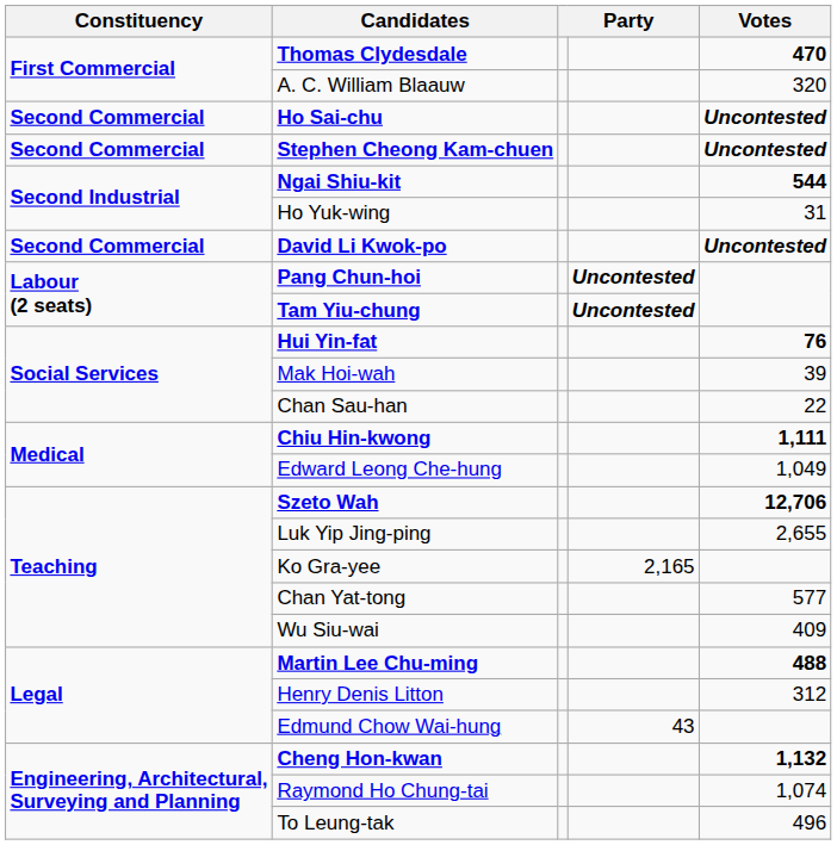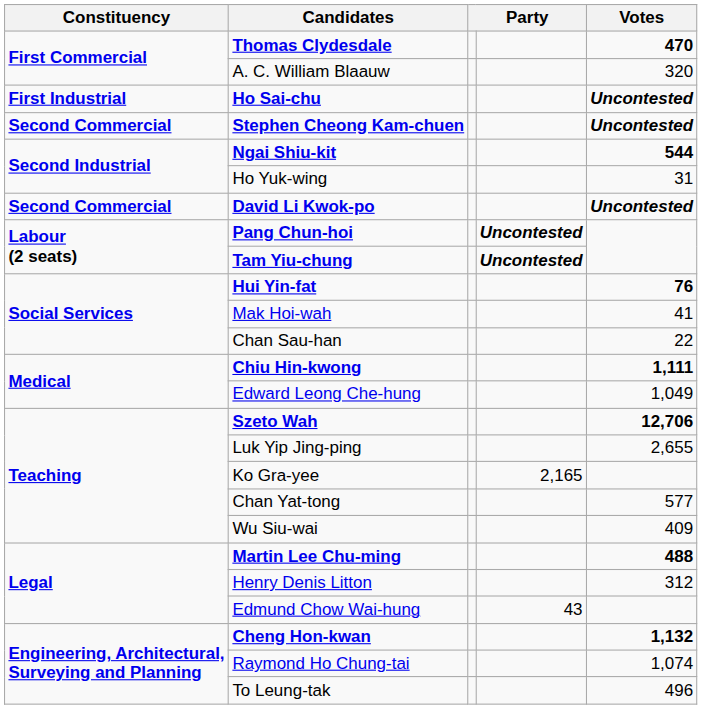Ho Sai-chu | Constituency: Second Commercial -> First Industrial
Mak Hoi-wah | Votes: 39 -> 41
